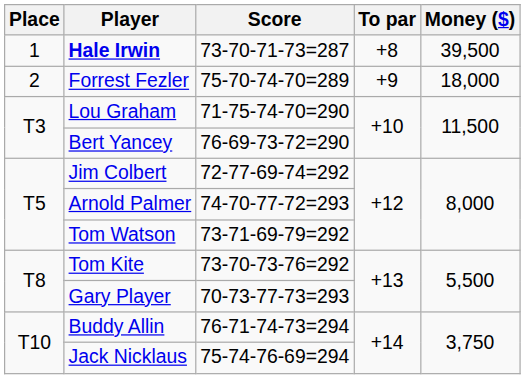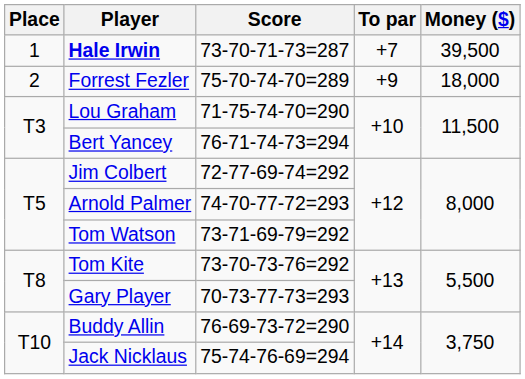Hale Irwin | To par: +8 -> +7
Bert Yancey | Score: 76-69-73-72=290 -> 76-71-74-73=294
Buddy Allin | Score: 76-71-74-73=294 -> 76-69-73-72=290
